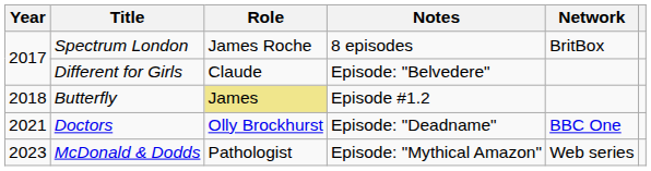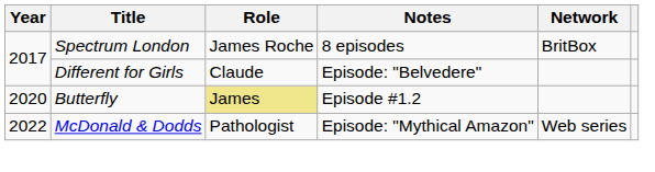Butterfly | Year: 2018 -> 2020
- row: 2021 | Doctors | Olly Brockhurst | Episode: "Deadname" | BBC One
McDonald & Dodds | Year: 2023 -> 2022
